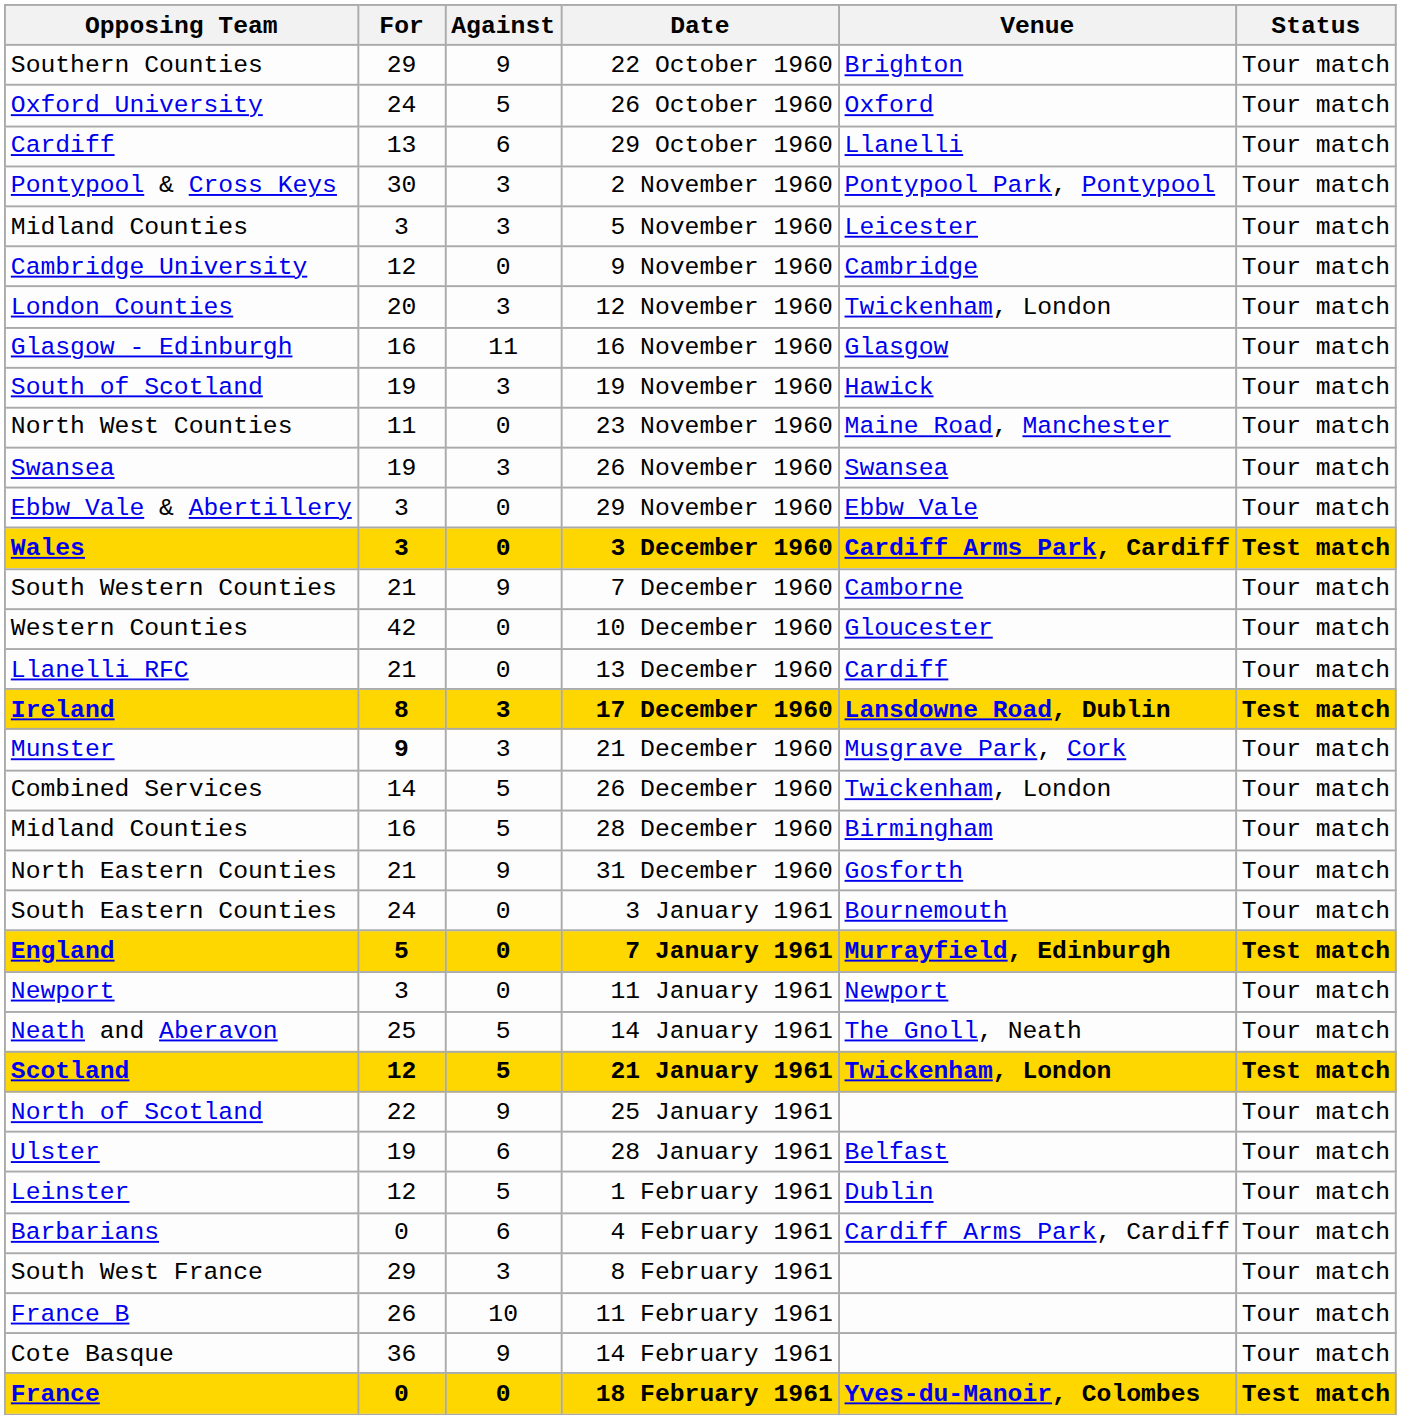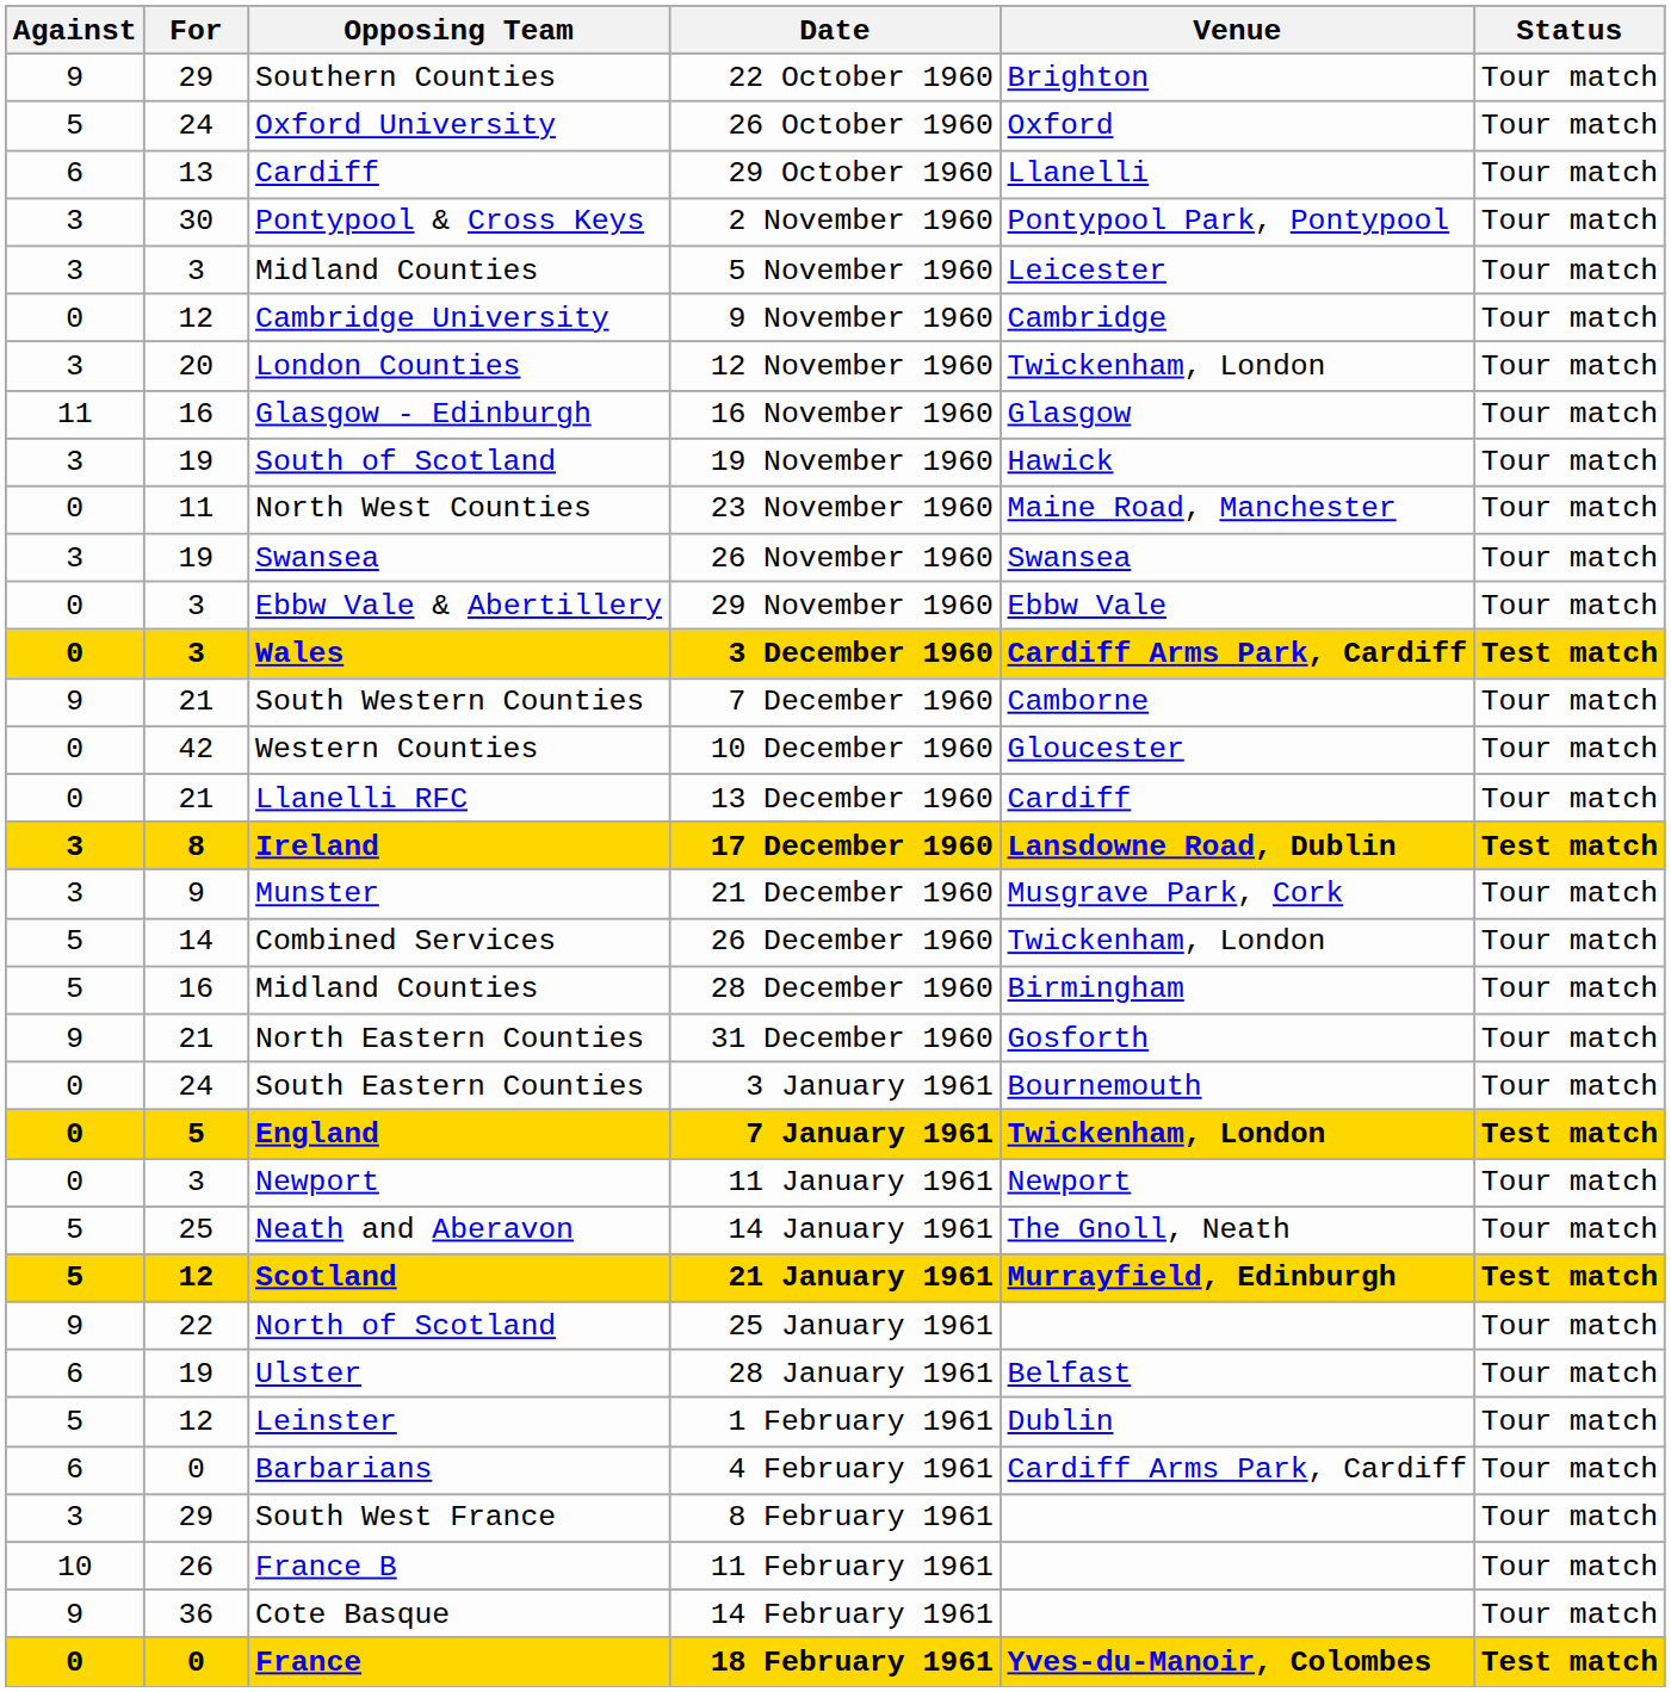columns swapped: Opposing Team <-> Against
21 December 1960 | For: bold -> normal
7 January 1961 | Venue: Murrayfield, Edinburgh -> Twickenham, London
21 January 1961 | Venue: Twickenham, London -> Murrayfield, Edinburgh
